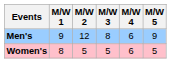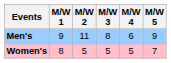Men's | M/W 2: 12 -> 11
Women's | M/W 4: 6 -> 5
Women's | M/W 5: 5 -> 7
